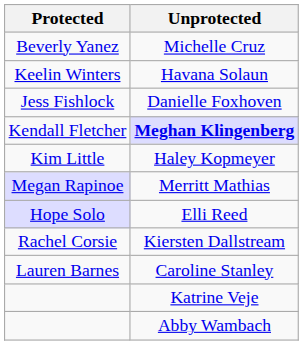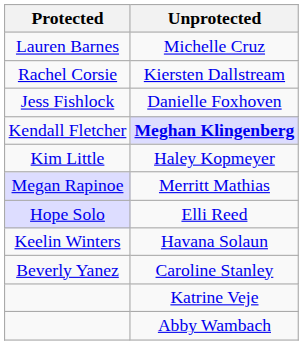Michelle Cruz | Protected: Beverly Yanez -> Lauren Barnes
rows swapped: Kiersten Dallstream <-> Havana Solaun
Caroline Stanley | Protected: Lauren Barnes -> Beverly Yanez
